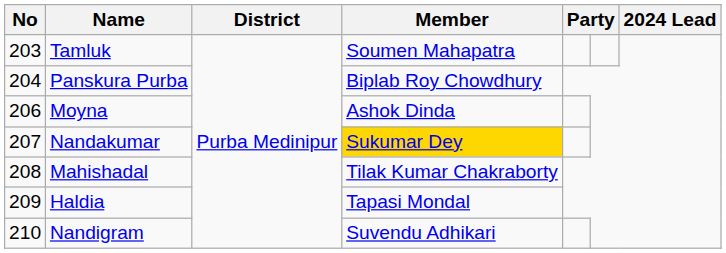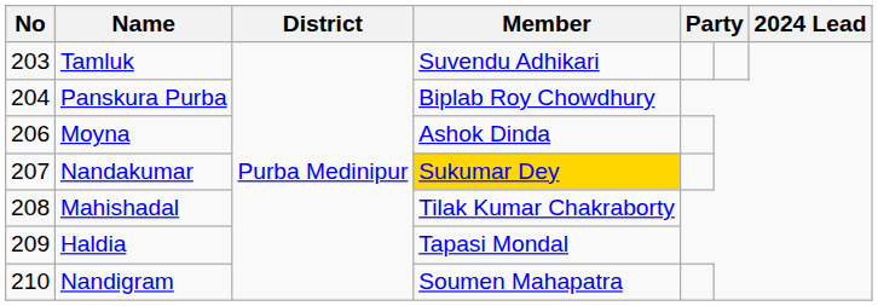Tamluk | Member: Soumen Mahapatra -> Suvendu Adhikari
Nandigram | Member: Suvendu Adhikari -> Soumen Mahapatra
